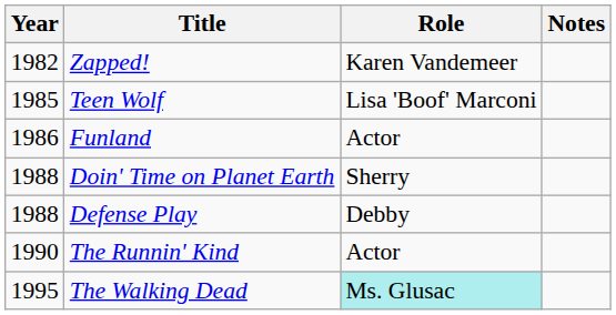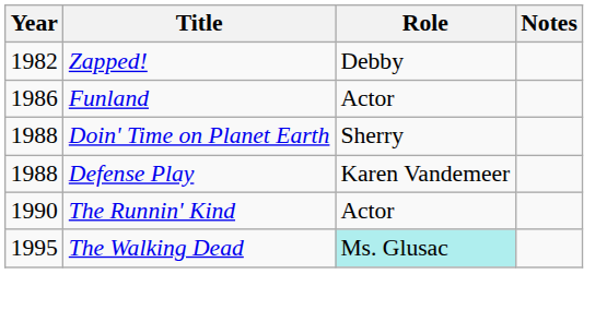Zapped! | Role: Karen Vandemeer -> Debby
- row: 1985 | Teen Wolf | Lisa 'Boof' Marconi
Defense Play | Role: Debby -> Karen Vandemeer
